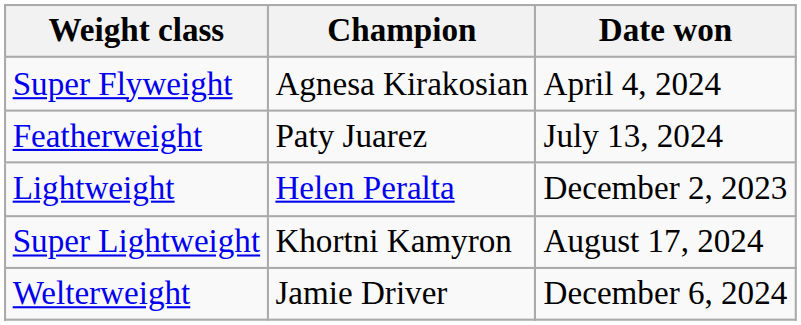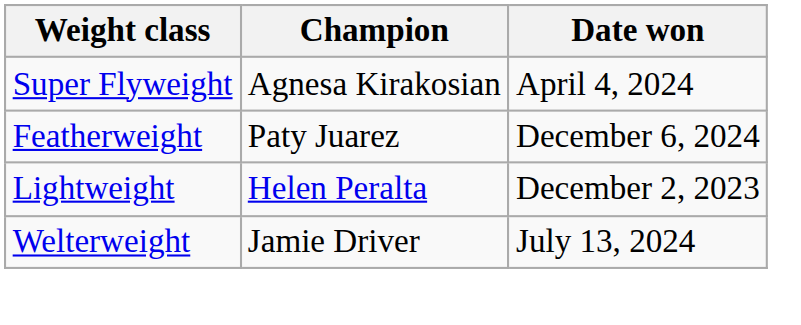Featherweight | Date won: July 13, 2024 -> December 6, 2024
- row: Super Lightweight | Khortni Kamyron | August 17, 2024
Welterweight | Date won: December 6, 2024 -> July 13, 2024
